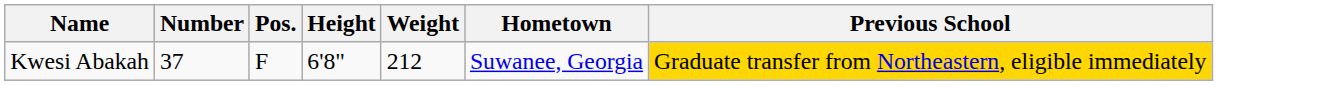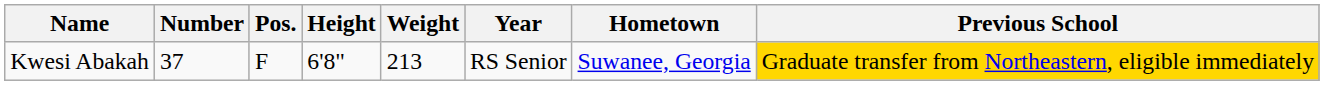+ column: Year | RS Senior
Kwesi Abakah | Weight: 212 -> 213
